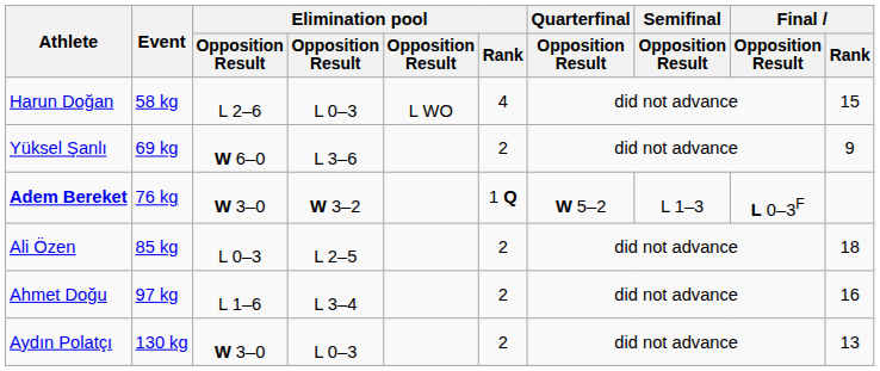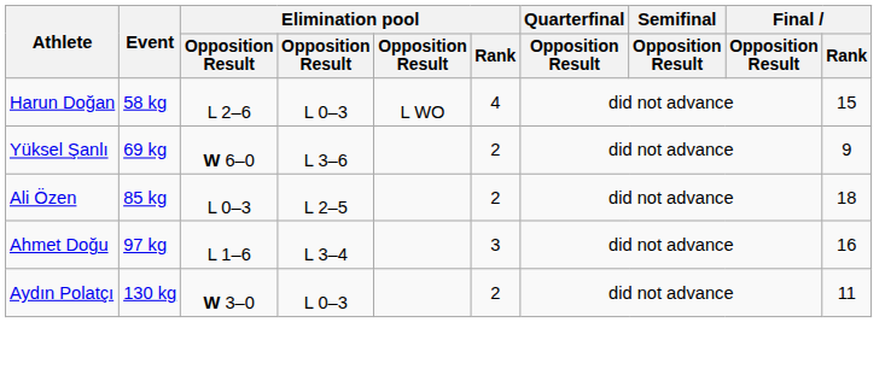- row: Adem Bereket | 76 kg | W 3–0 | W 3–2 | 1 Q | W 5–2 | L 1–3 | L 0–3F
Ahmet Doğu | Elimination pool / Rank: 2 -> 3
Aydın Polatçı | Final / Rank: 13 -> 11
